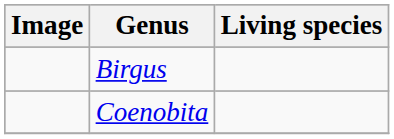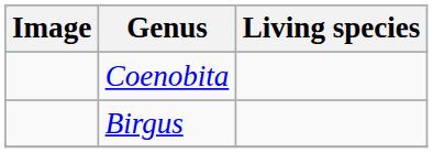rows swapped: Coenobita <-> Birgus
